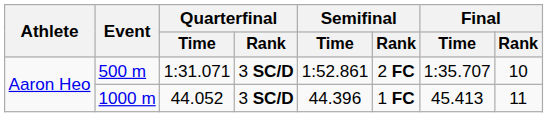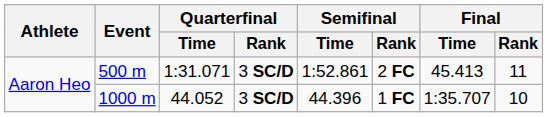500 m | Final / Time: 1:35.707 -> 45.413
500 m | Final / Rank: 10 -> 11
1000 m | Final / Time: 45.413 -> 1:35.707
1000 m | Final / Rank: 11 -> 10
